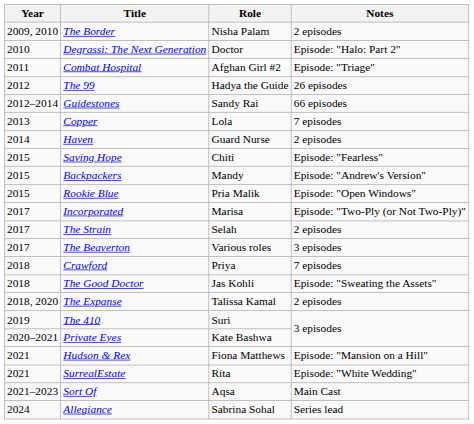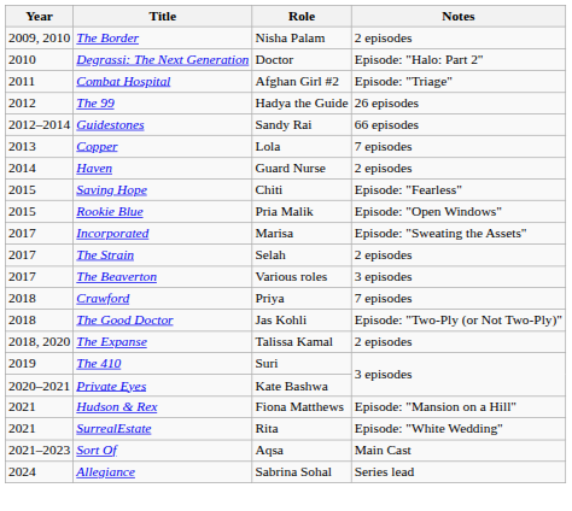- row: 2015 | Backpackers | Mandy | Episode: "Andrew's Version"
Incorporated | Notes: Episode: "Two-Ply (or Not Two-Ply)" -> Episode: "Sweating the Assets"
The Good Doctor | Notes: Episode: "Sweating the Assets" -> Episode: "Two-Ply (or Not Two-Ply)"
